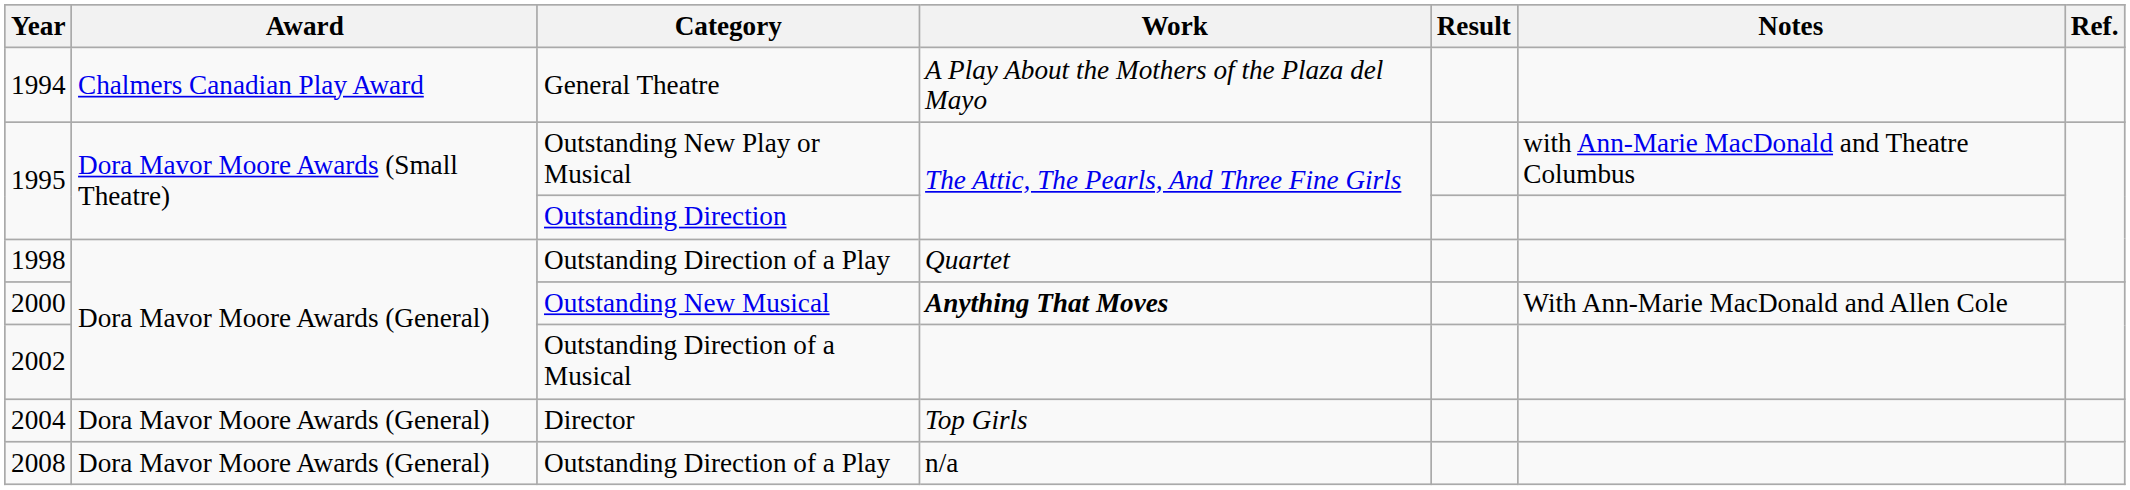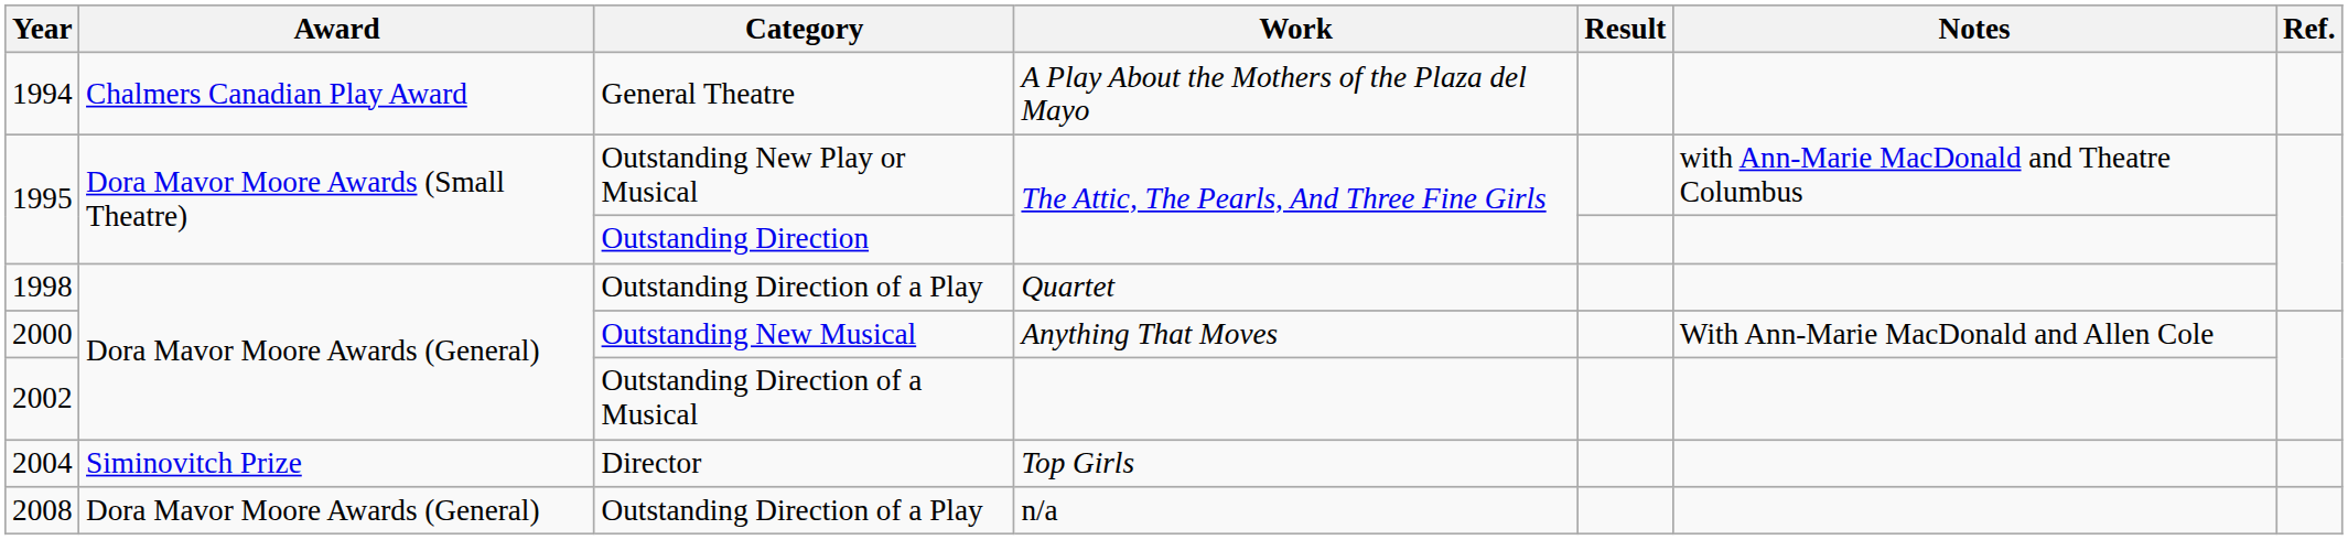2000 | Work: bold -> normal
2004 | Award: Dora Mavor Moore Awards (General) -> Siminovitch Prize
